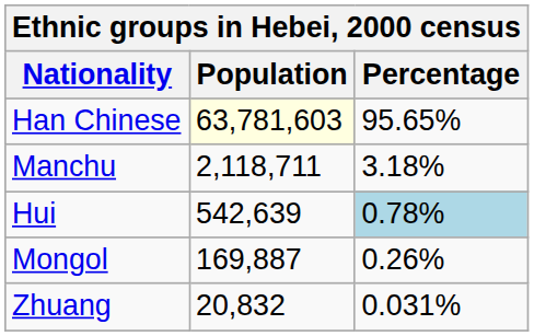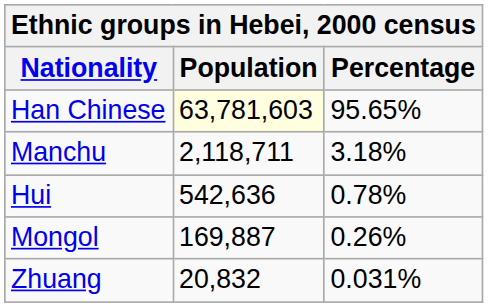Hui | Population: 542,639 -> 542,636
Hui | Percentage: lightblue background -> no background
